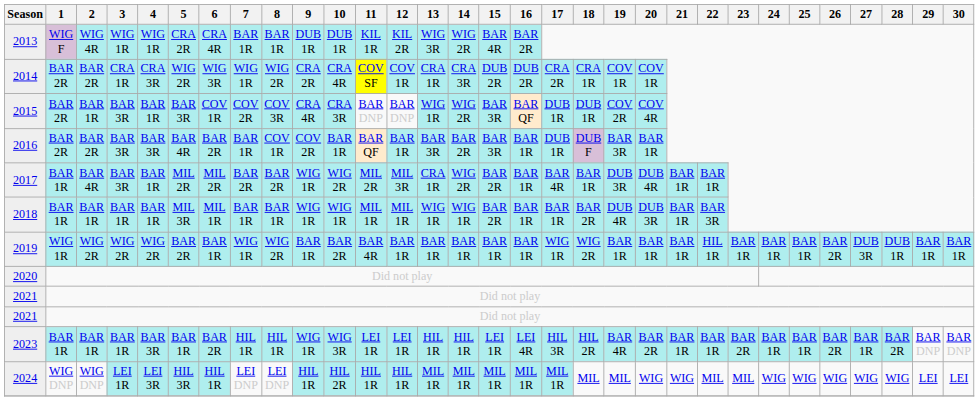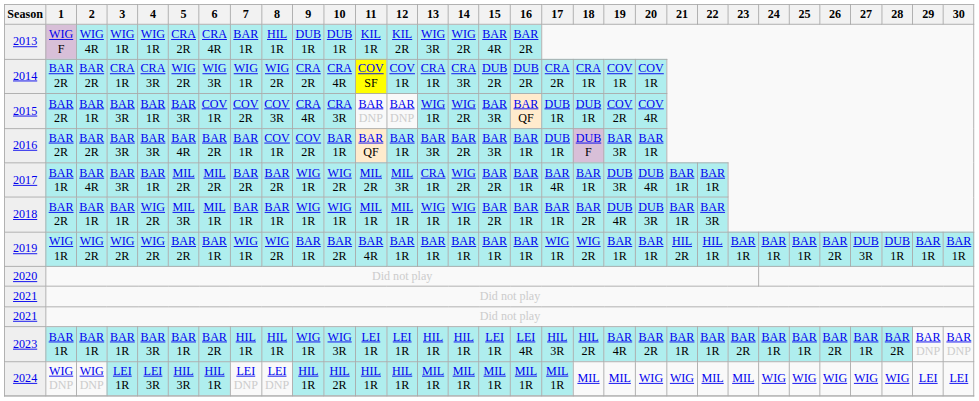2013 | 8: BAR 1R -> HIL 1R
2018 | 1: BAR 1R -> BAR 2R
2018 | 4: BAR 1R -> WIG 2R
2019 | 21: BAR 1R -> HIL 2R
